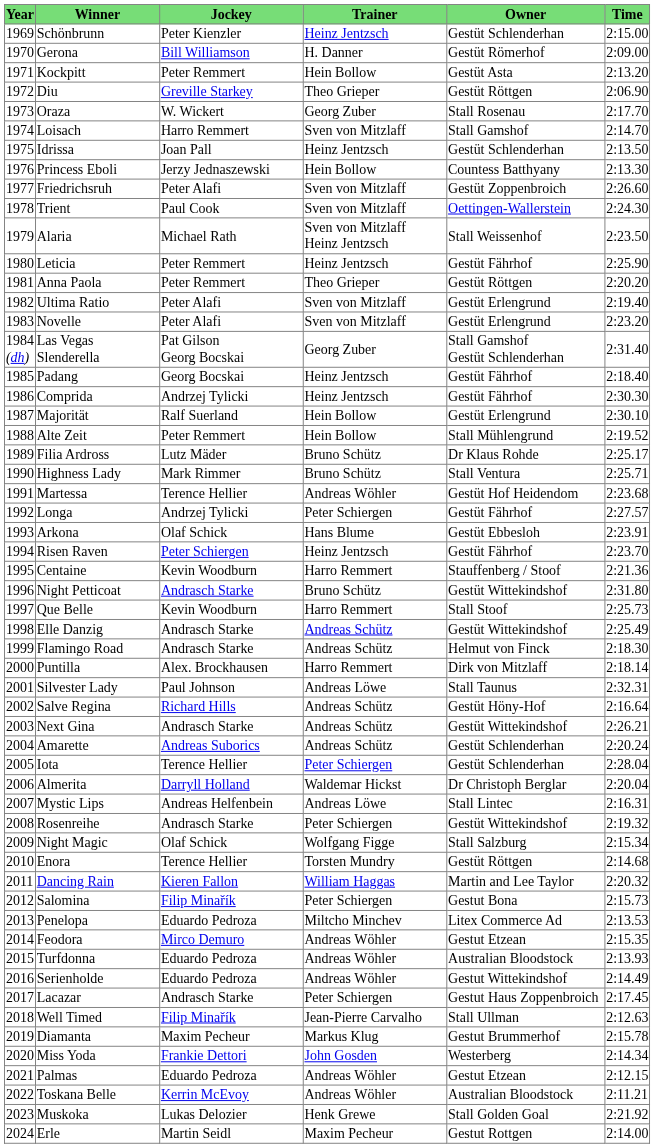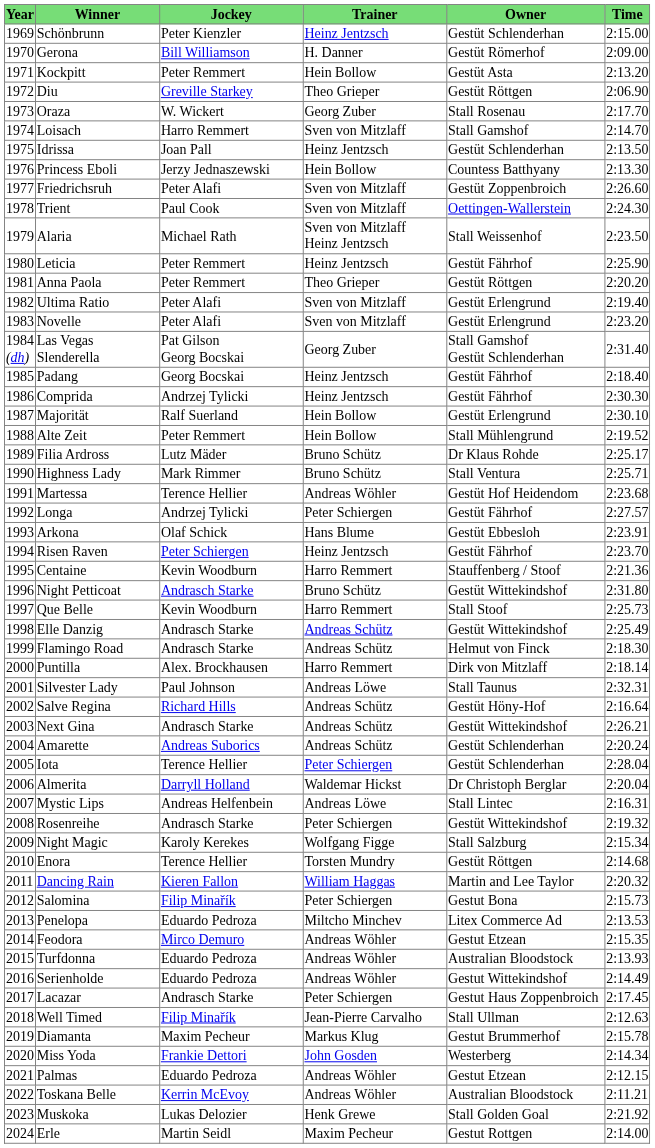Night Magic | Jockey: Olaf Schick -> Karoly Kerekes
